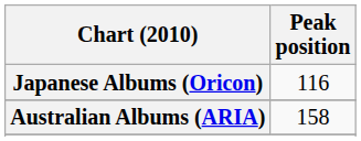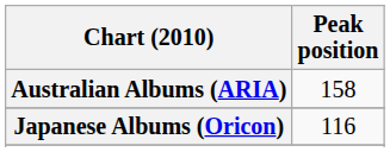rows swapped: Australian Albums (ARIA) <-> Japanese Albums (Oricon)
